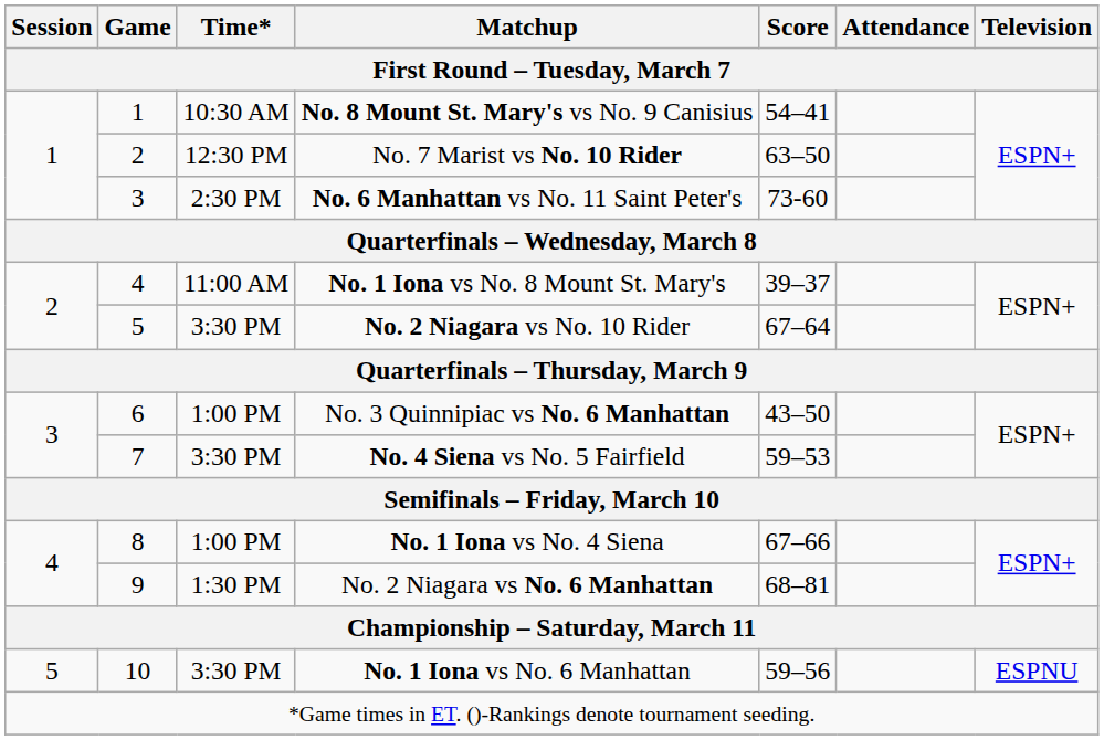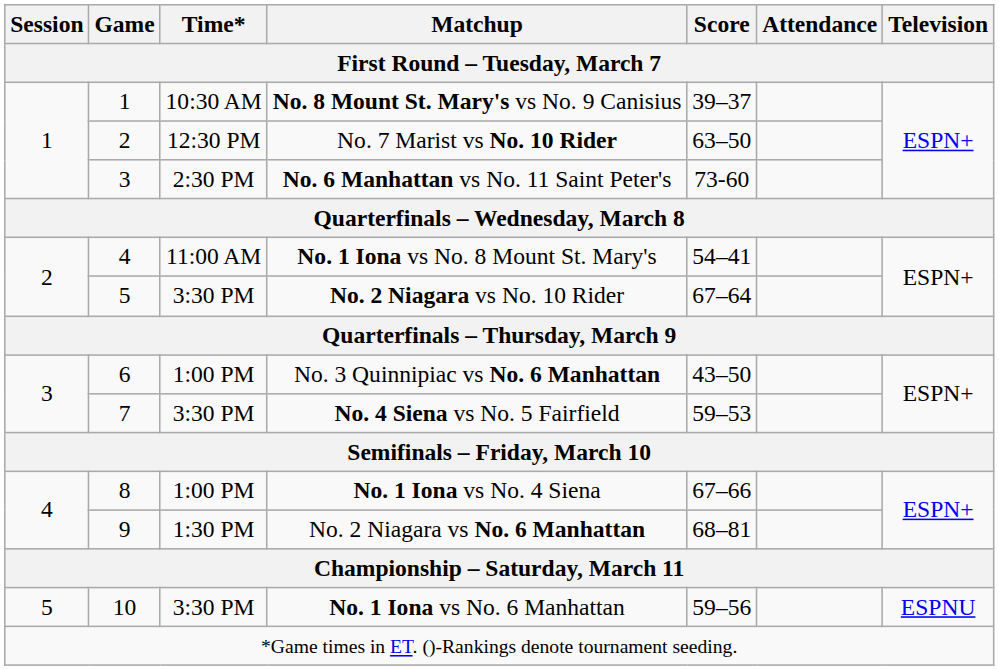No. 8 Mount St. Mary's vs No. 9 Canisius | Score: 54–41 -> 39–37
No. 1 Iona vs No. 8 Mount St. Mary's | Score: 39–37 -> 54–41
